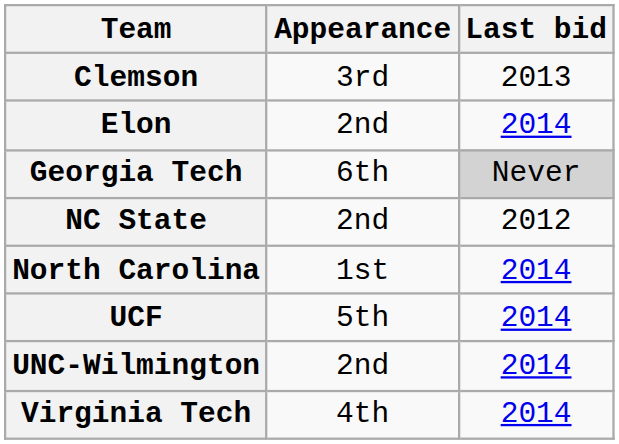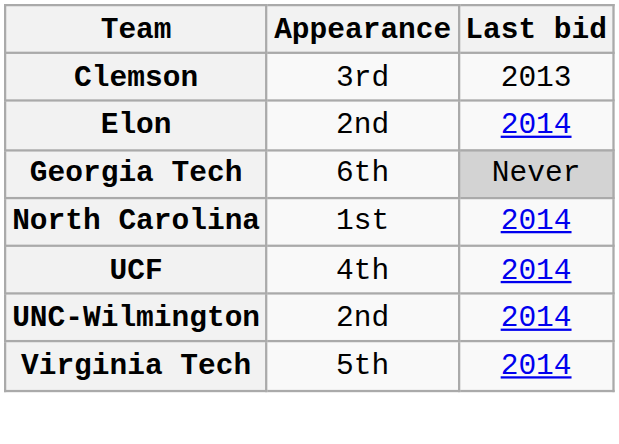- row: NC State | 2nd | 2012
UCF | Appearance: 5th -> 4th
Virginia Tech | Appearance: 4th -> 5th
